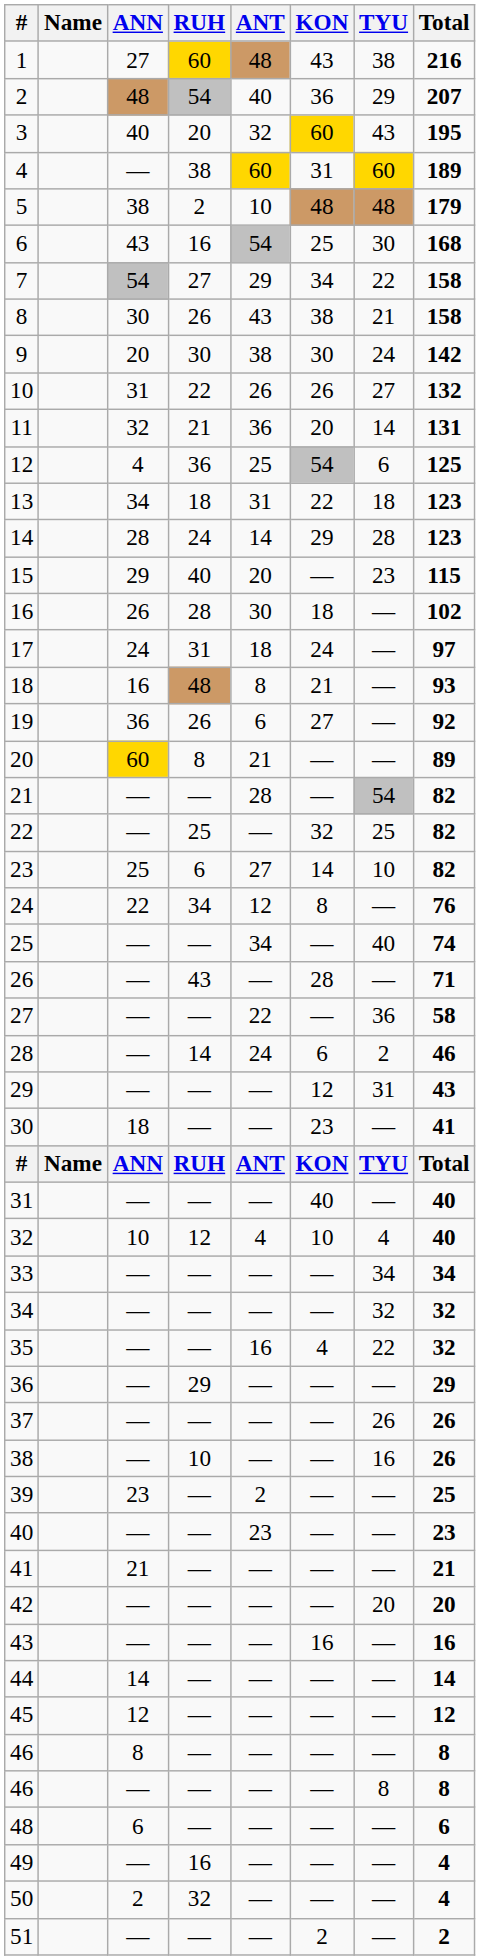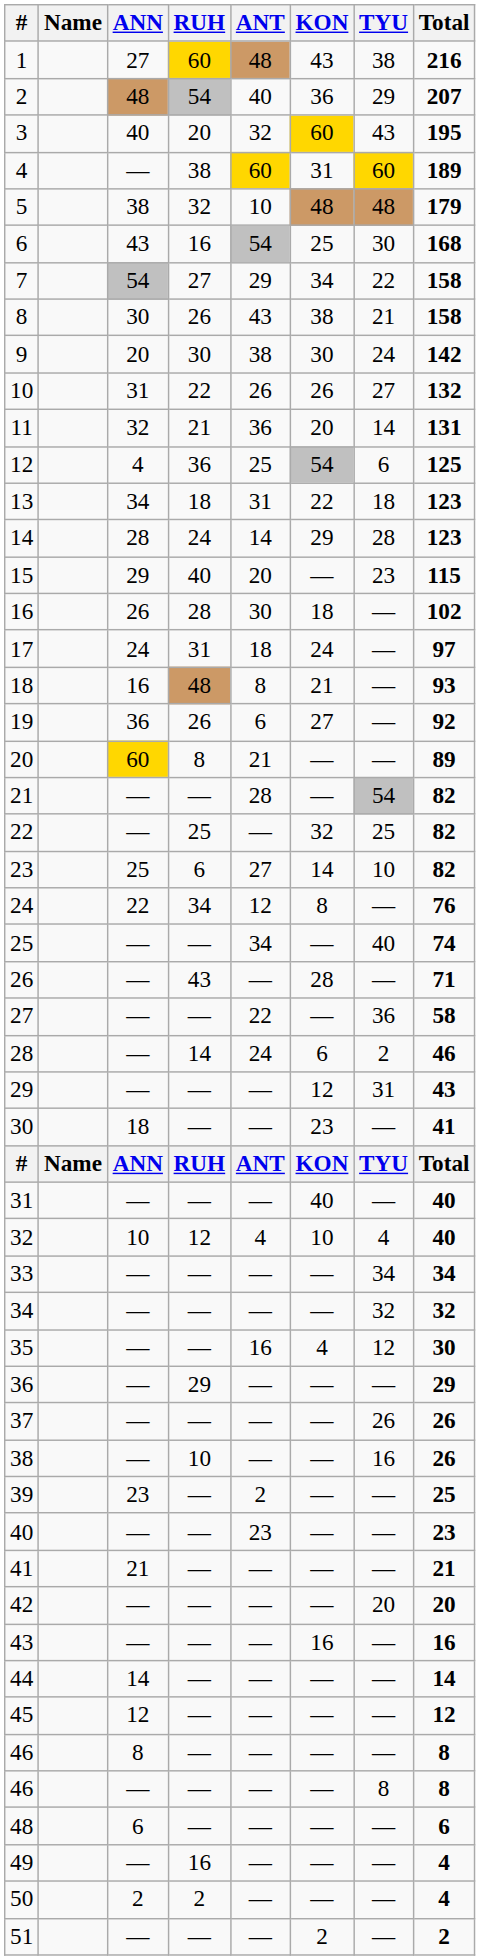5 | RUH: 2 -> 32
35 | TYU: 22 -> 12
35 | Total: 32 -> 30
50 | RUH: 32 -> 2
